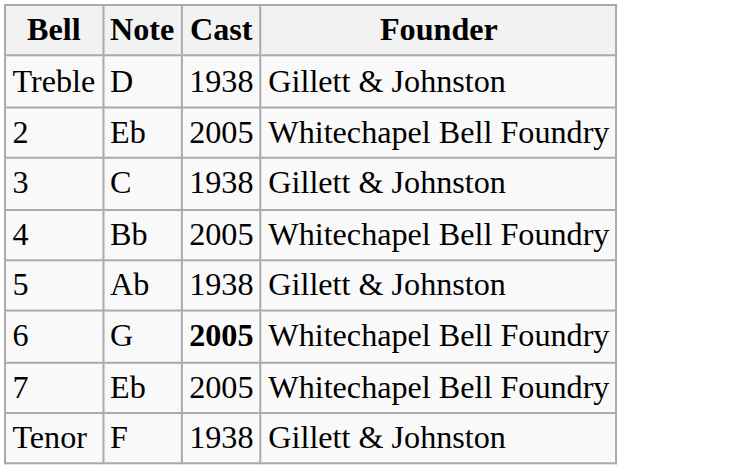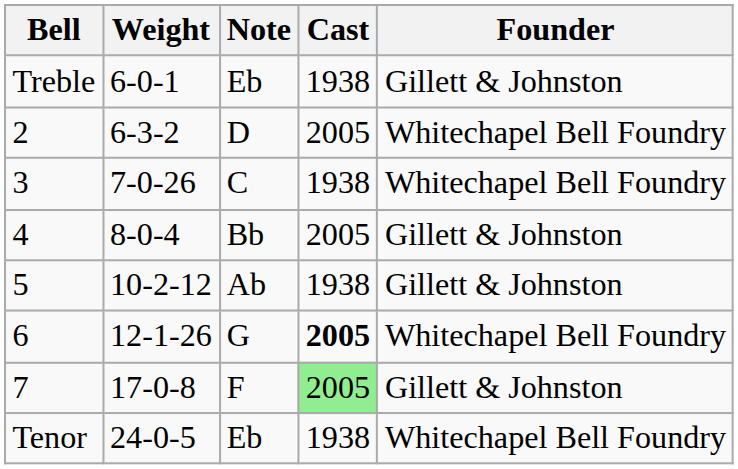+ column: Weight | 6-0-1 | 6-3-2 | 7-0-26 | 8-0-4 | 10-2-12 | 12-1-26 | 17-0-8 | 24-0-5
Treble | Note: D -> Eb
2 | Note: Eb -> D
3 | Founder: Gillett & Johnston -> Whitechapel Bell Foundry
4 | Founder: Whitechapel Bell Foundry -> Gillett & Johnston
7 | Note: Eb -> F
7 | Cast: no background -> lightgreen background
7 | Founder: Whitechapel Bell Foundry -> Gillett & Johnston
Tenor | Note: F -> Eb
Tenor | Founder: Gillett & Johnston -> Whitechapel Bell Foundry
